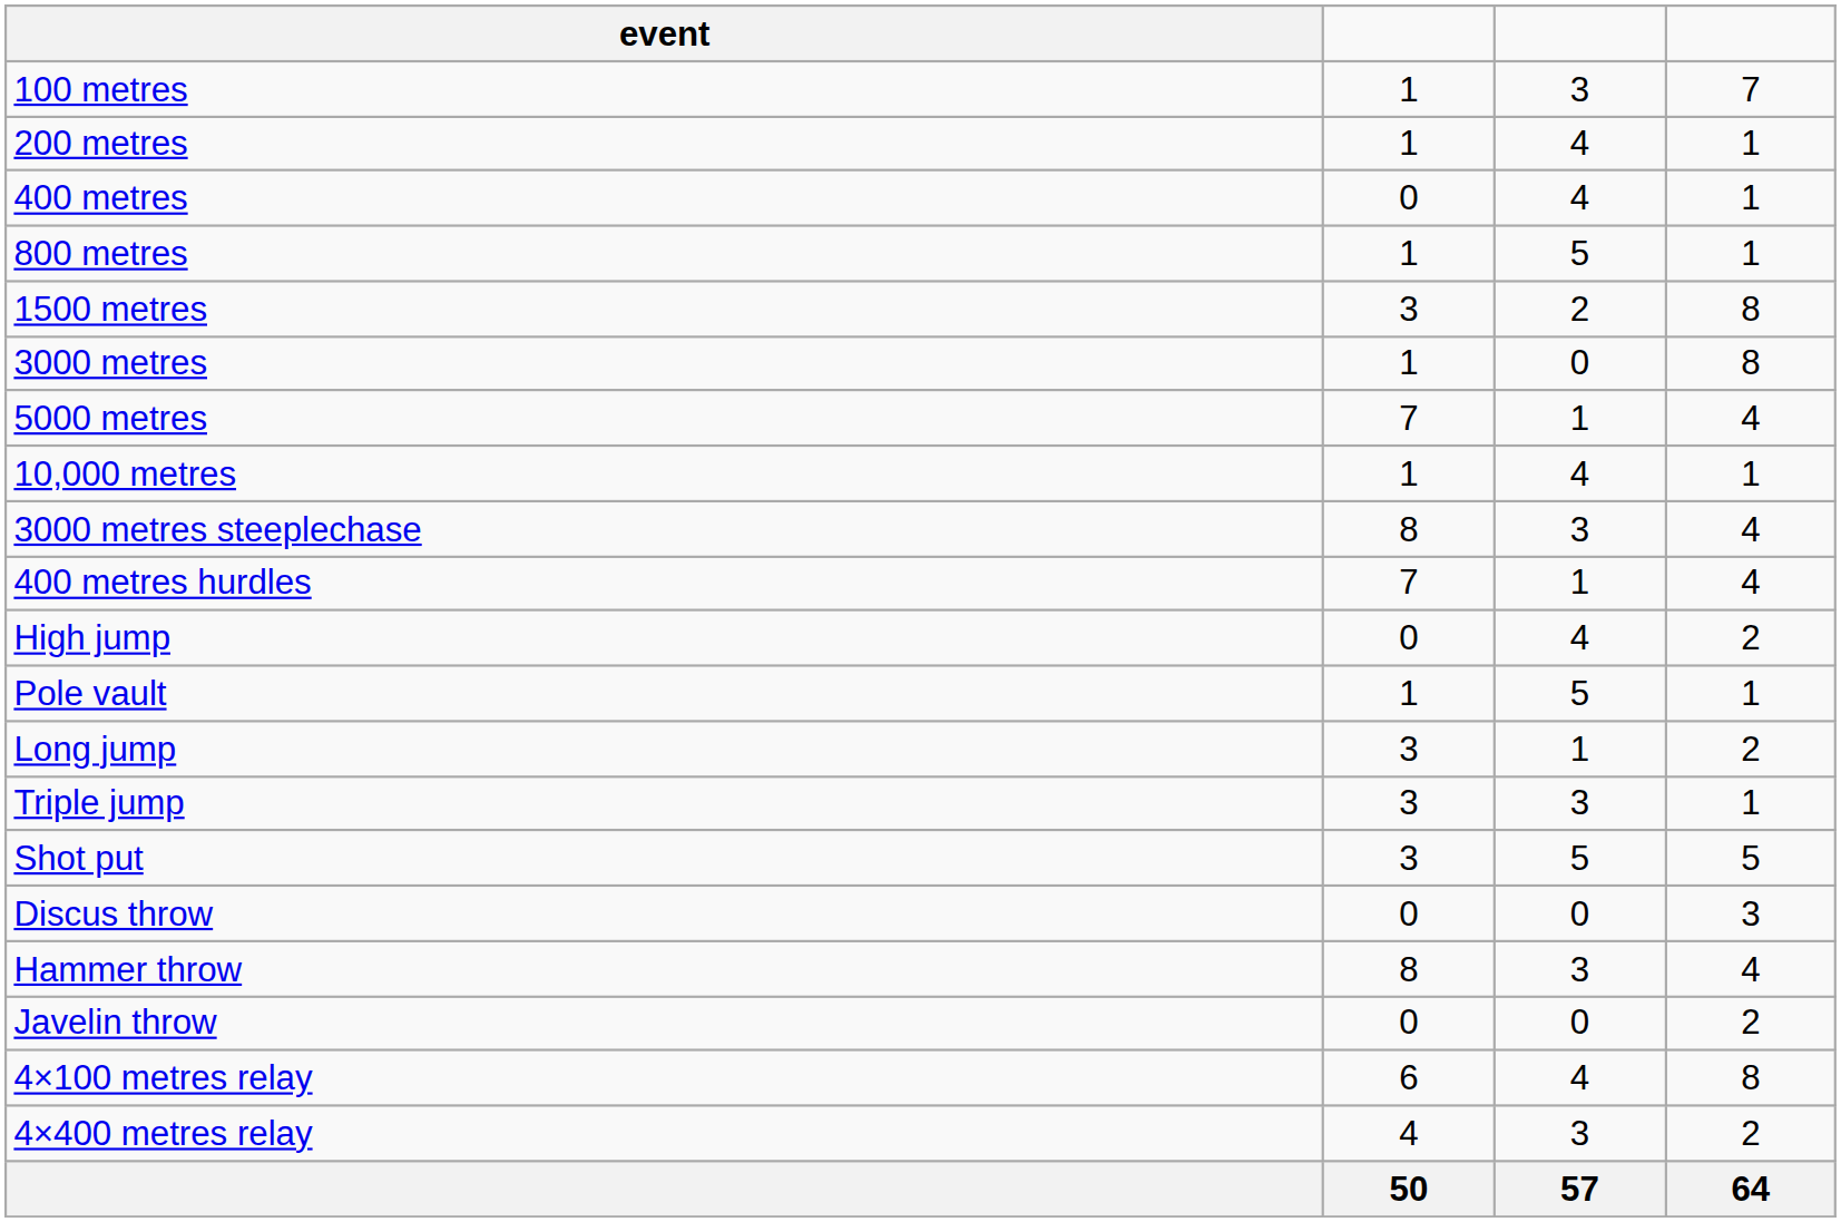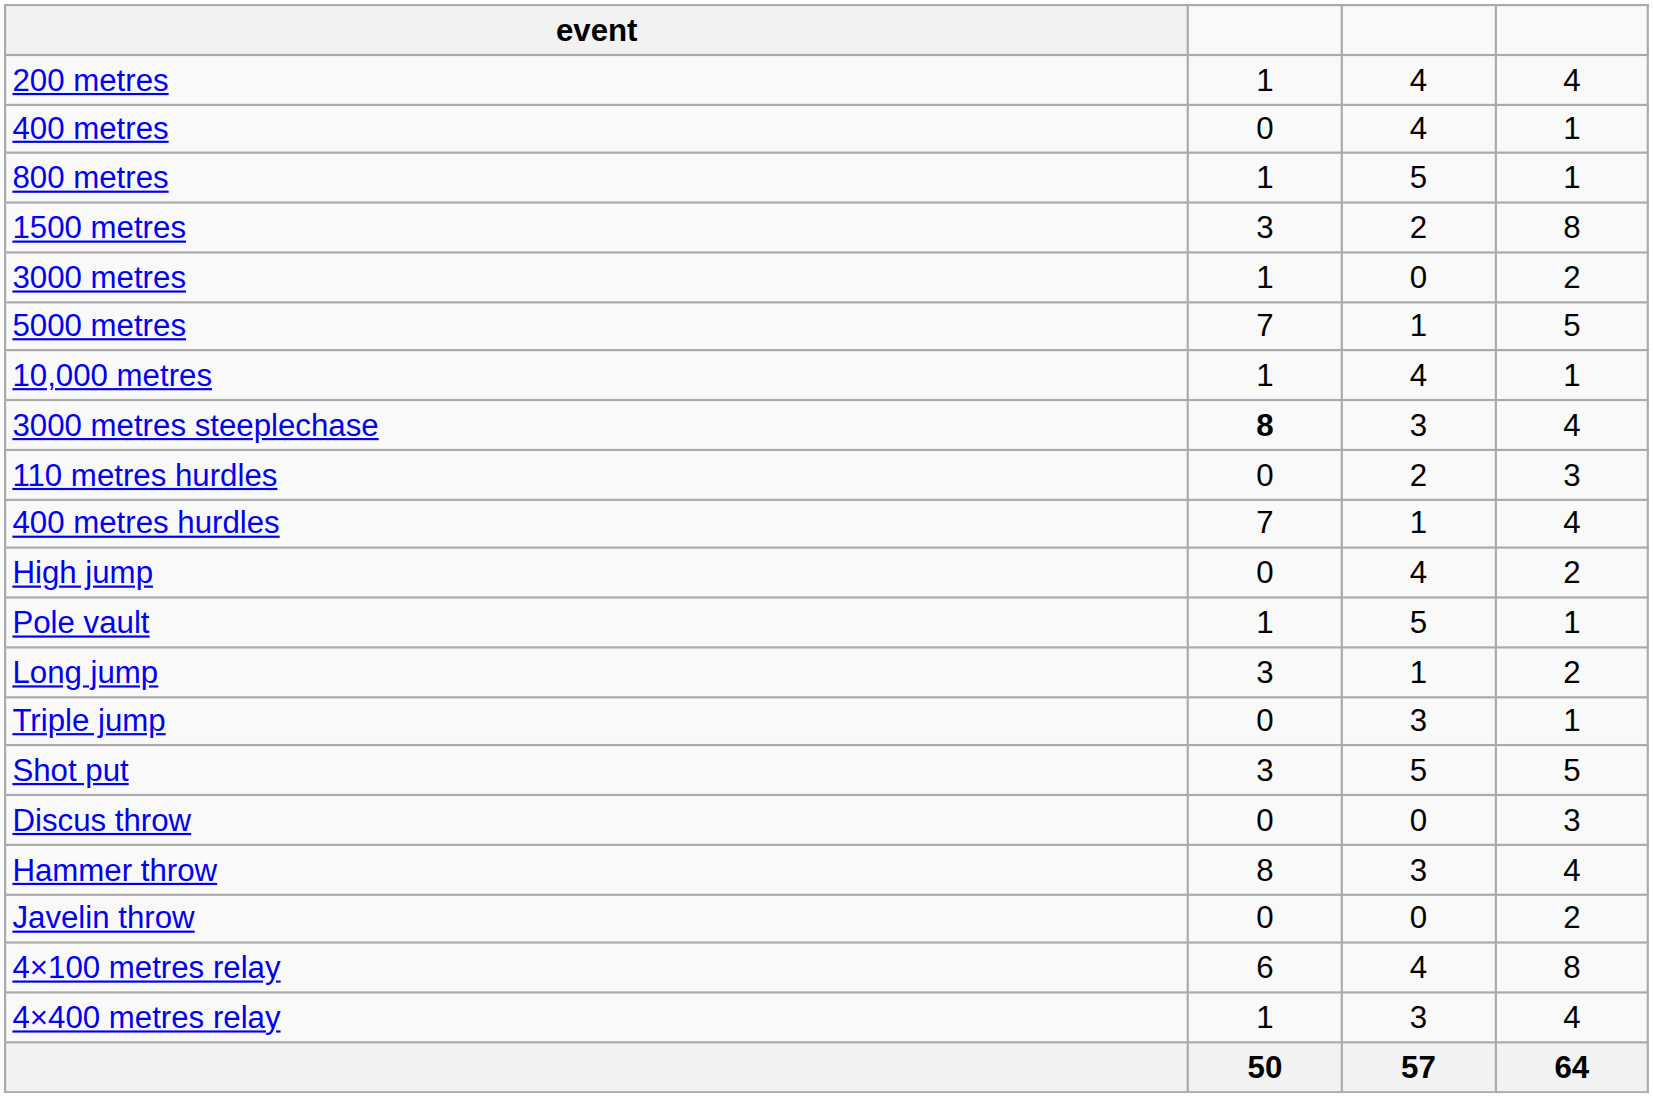- row: 100 metres | 1 | 3 | 7
200 metres | column 4: 1 -> 4
3000 metres | column 4: 8 -> 2
5000 metres | column 4: 4 -> 5
3000 metres steeplechase | column 2: normal -> bold
+ row: 110 metres hurdles | 0 | 2 | 3
Triple jump | column 2: 3 -> 0
4×400 metres relay | column 2: 4 -> 1
4×400 metres relay | column 4: 2 -> 4
